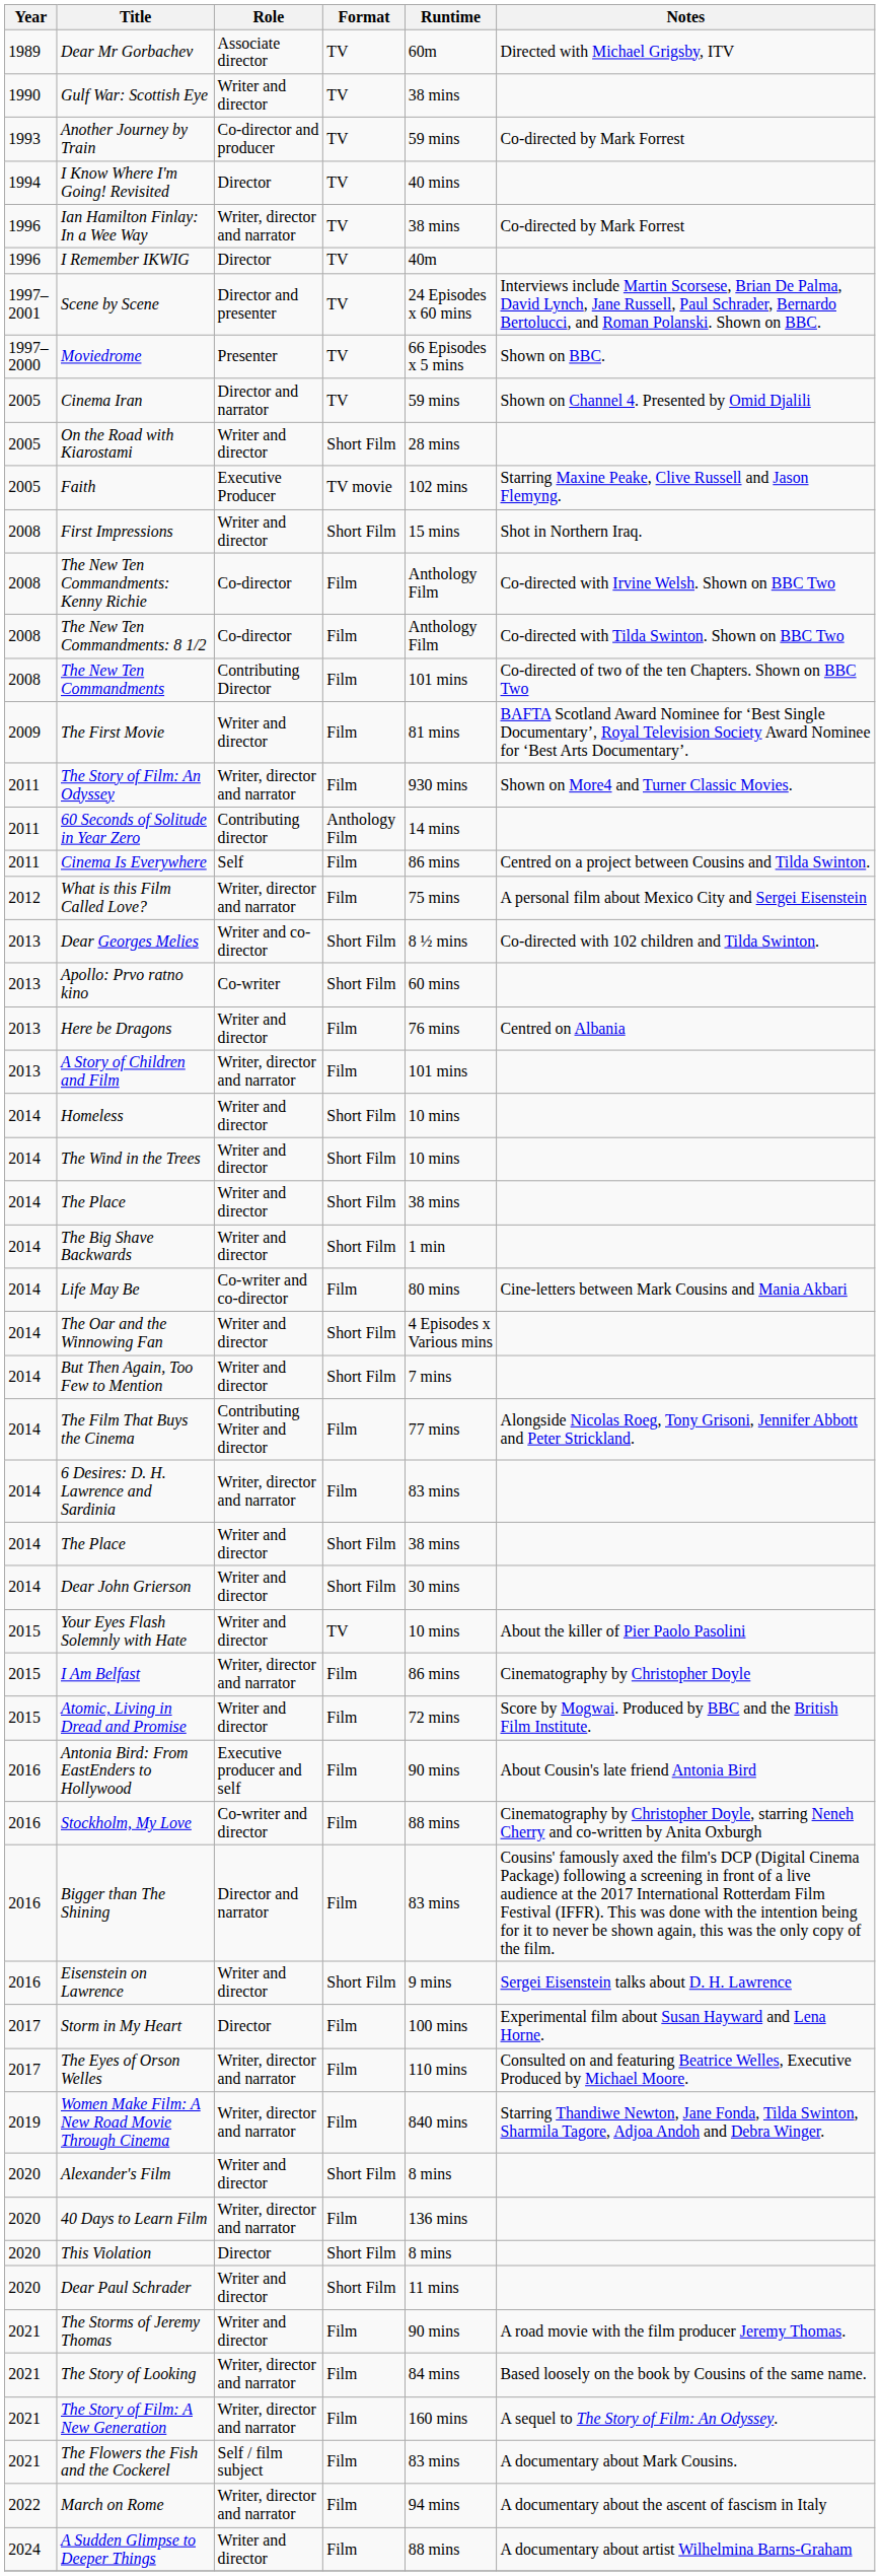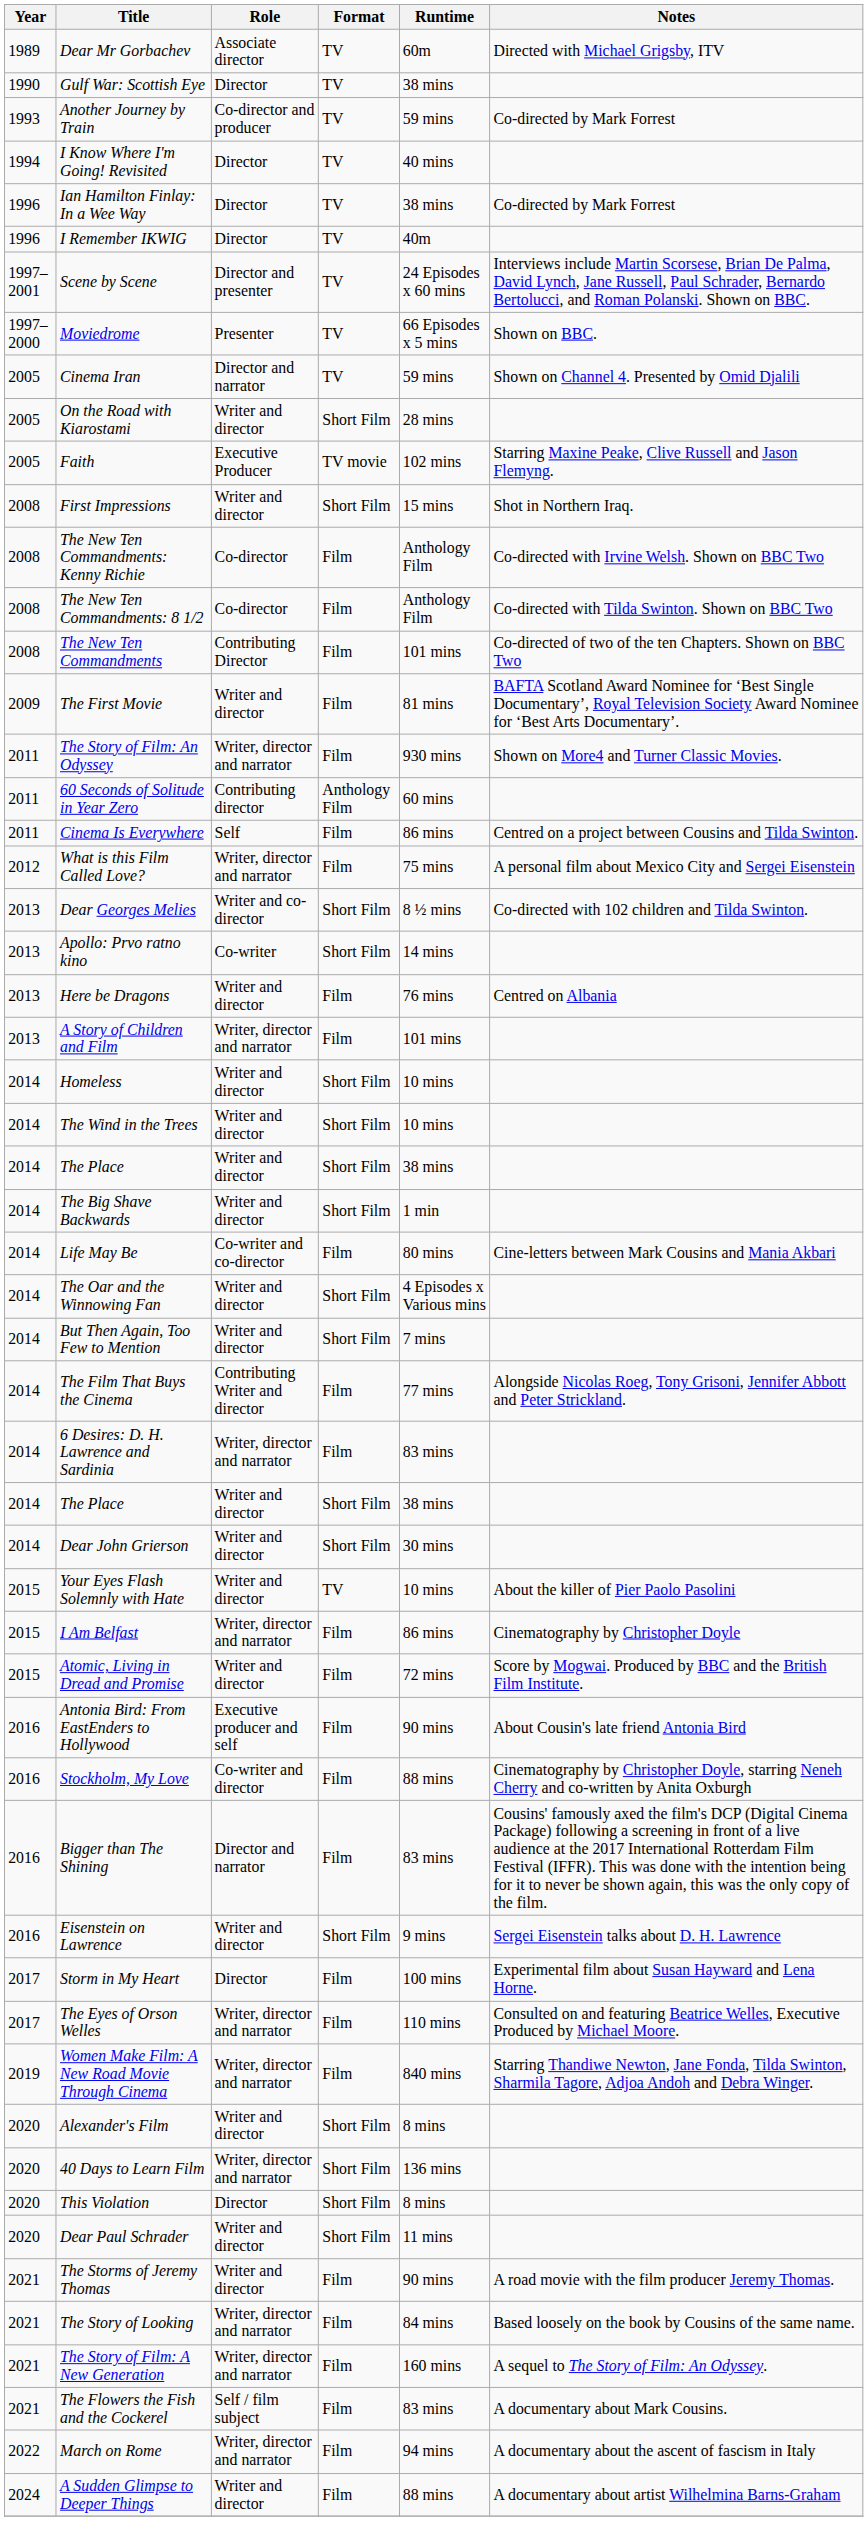Gulf War: Scottish Eye | Role: Writer and director -> Director
Ian Hamilton Finlay: In a Wee Way | Role: Writer, director and narrator -> Director
60 Seconds of Solitude in Year Zero | Runtime: 14 mins -> 60 mins
Apollo: Prvo ratno kino | Runtime: 60 mins -> 14 mins
40 Days to Learn Film | Format: Film -> Short Film
